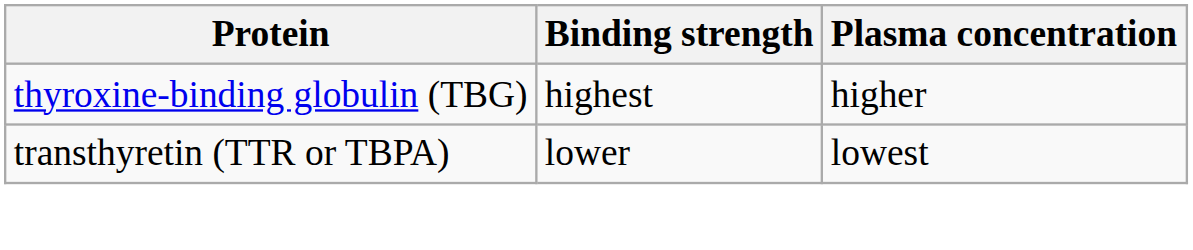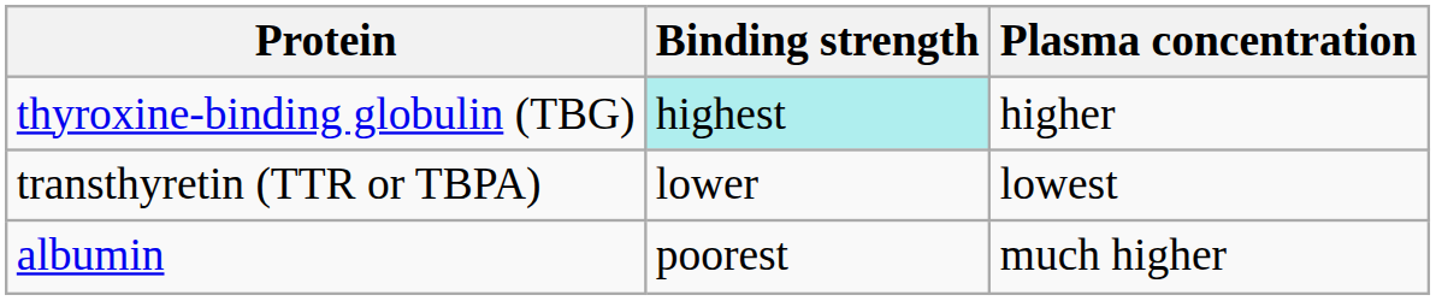thyroxine-binding globulin (TBG) | Binding strength: no background -> paleturquoise background
+ row: albumin | poorest | much higher
